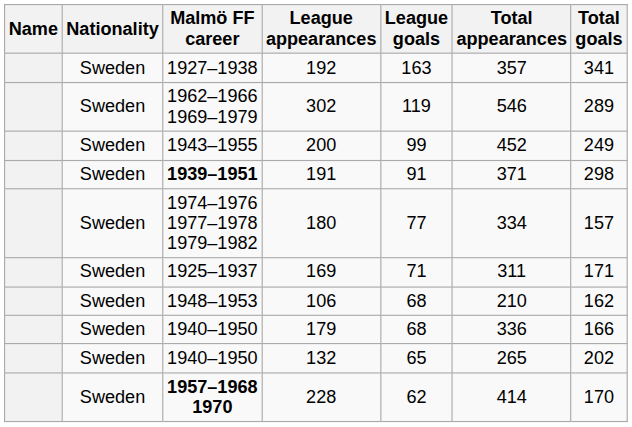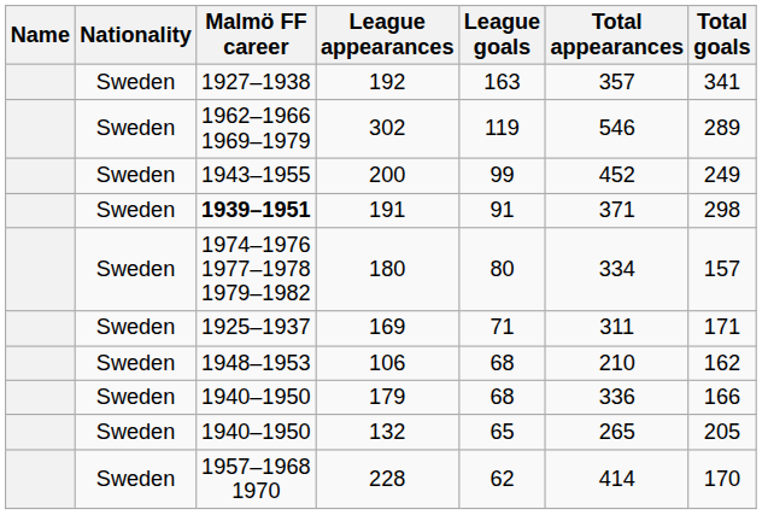180 | League goals: 77 -> 80
132 | Total goals: 202 -> 205
228 | Malmö FF career: bold -> normal
